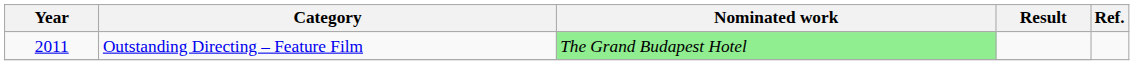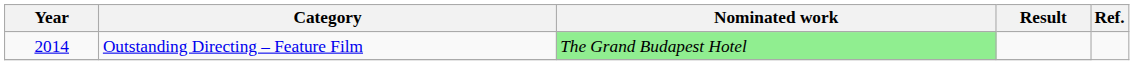Outstanding Directing – Feature Film | Year: 2011 -> 2014
